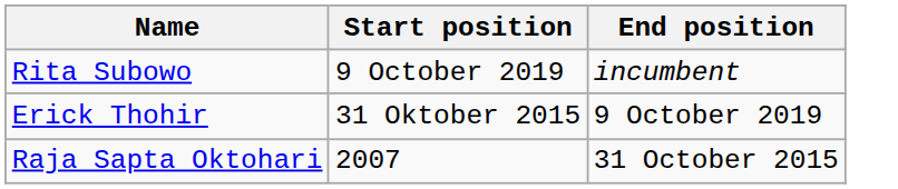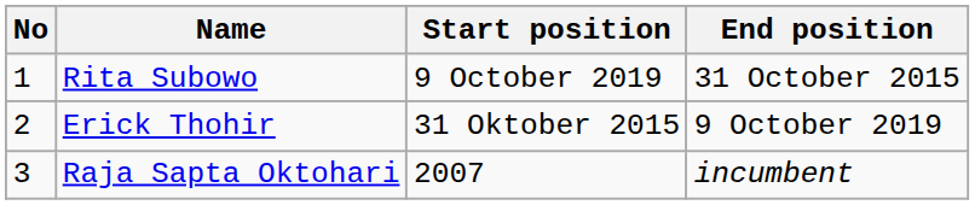+ column: No | 1 | 2 | 3
Rita Subowo | End position: incumbent -> 31 October 2015
Raja Sapta Oktohari | End position: 31 October 2015 -> incumbent
